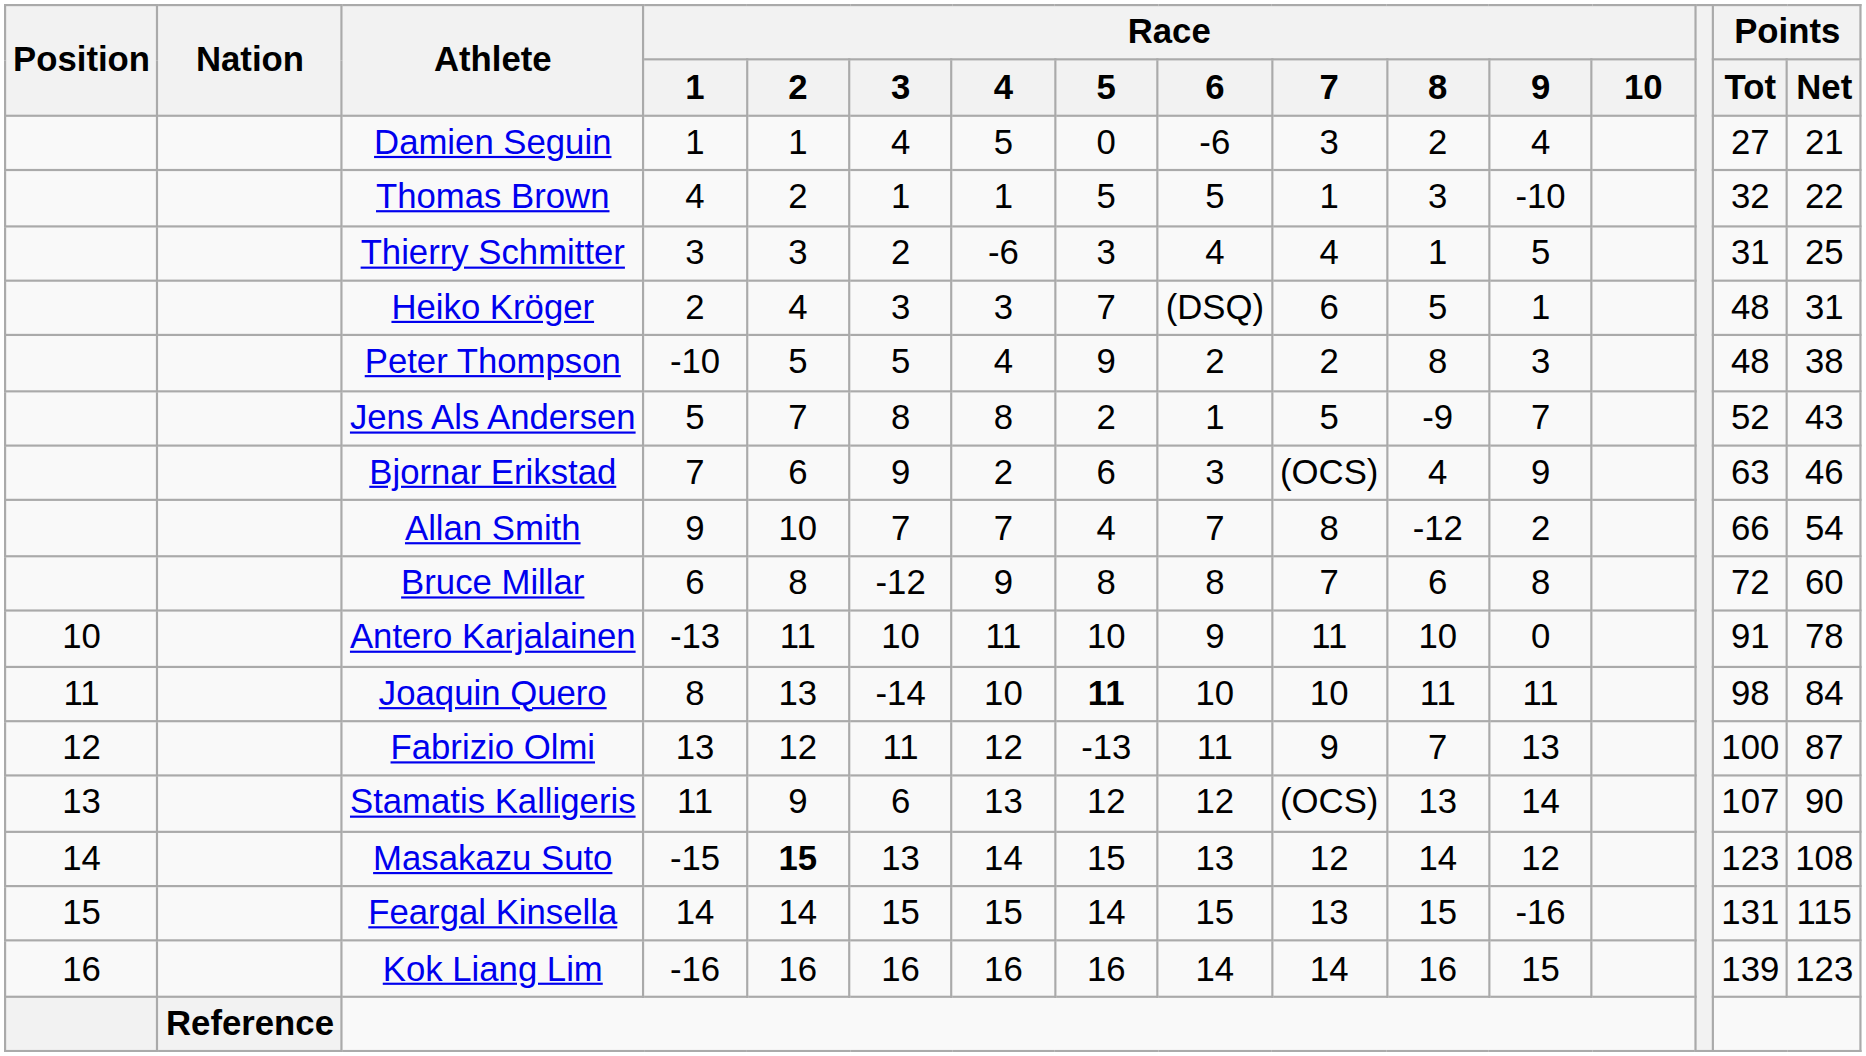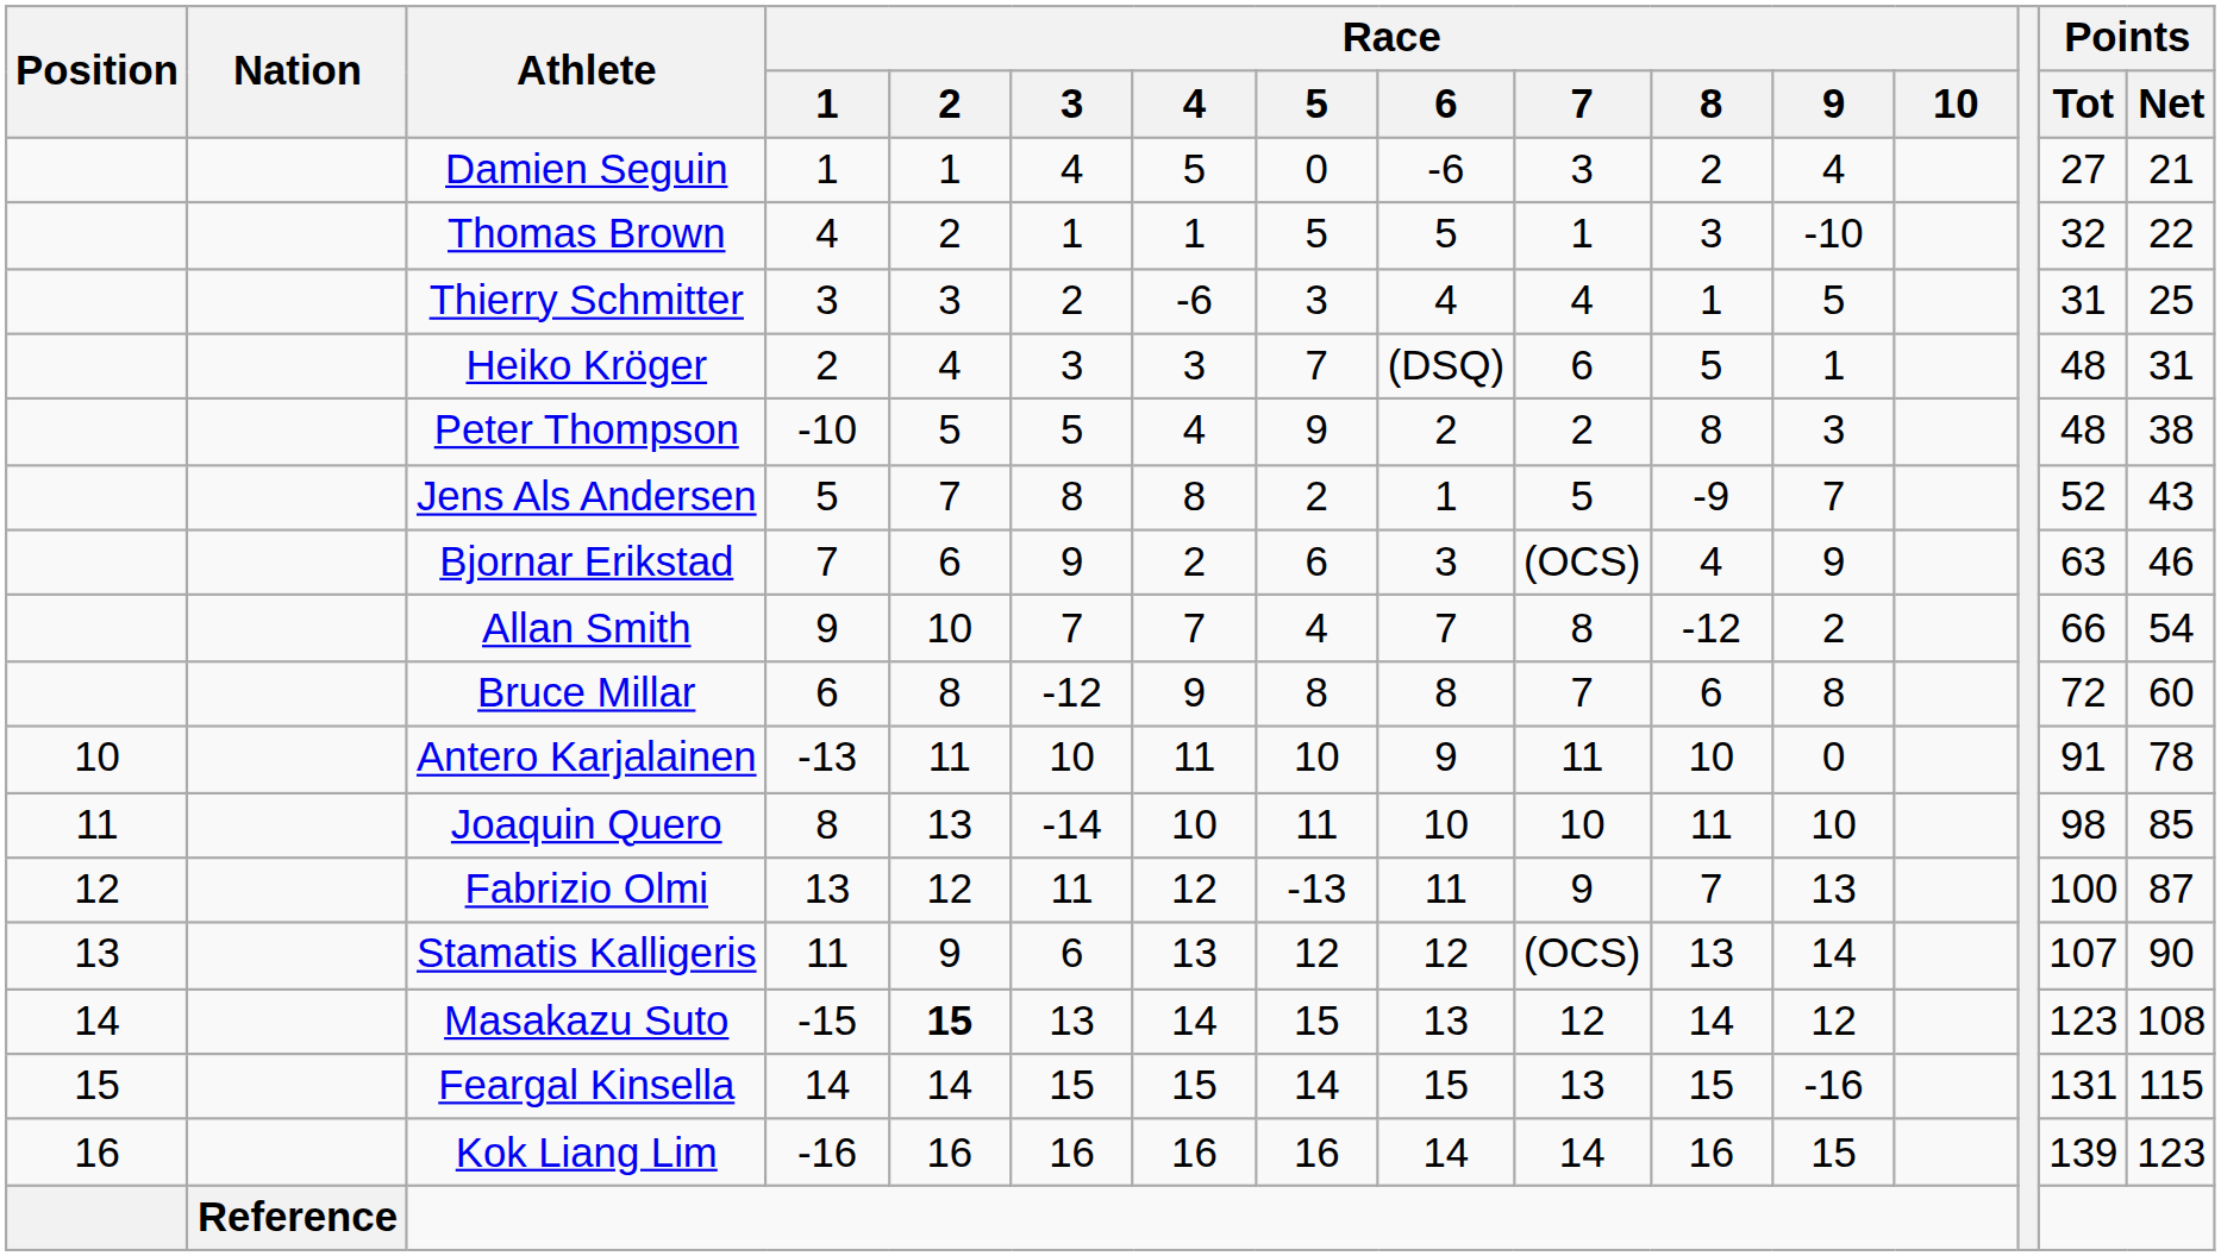Joaquin Quero | Race / 5: bold -> normal
Joaquin Quero | Race / 9: 11 -> 10
Joaquin Quero | Points / Net: 84 -> 85
